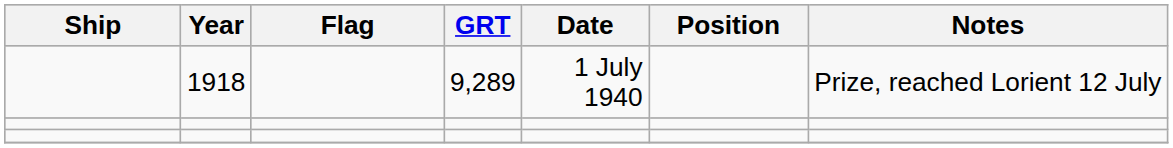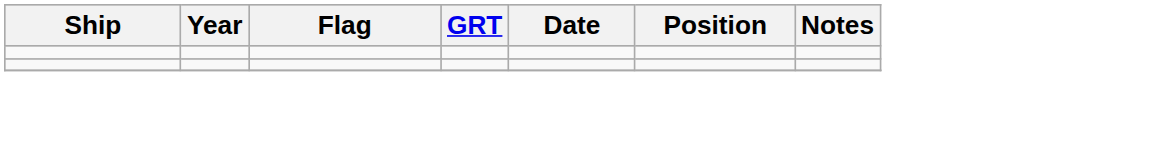- row: 1918 | 9,289 | 1 July 1940 | Prize, reached Lorient 12 July
